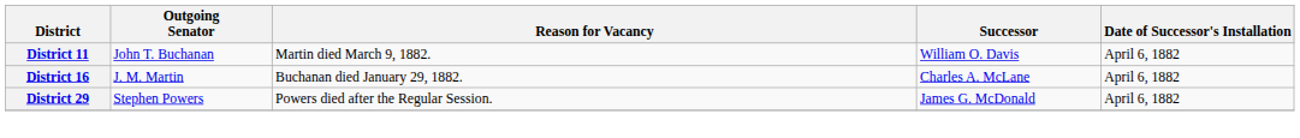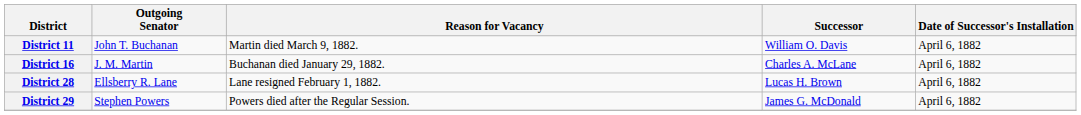+ row: District 28 | Ellsberry R. Lane | Lane resigned February 1, 1882. | Lucas H. Brown | April 6, 1882
